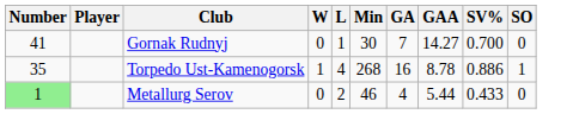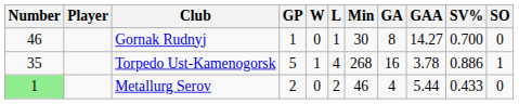+ column: GP | 1 | 5 | 2
Gornak Rudnyj | Number: 41 -> 46
Gornak Rudnyj | GA: 7 -> 8
Torpedo Ust-Kamenogorsk | GAA: 8.78 -> 3.78
